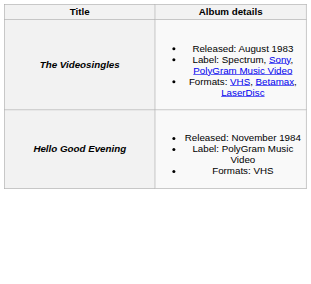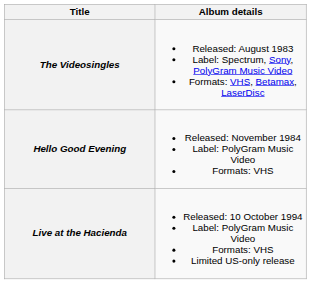+ row: Live at the Hacienda | Released: 10 October 1994 Label: PolyGram Music Video Formats: VHS Limited US-only release
